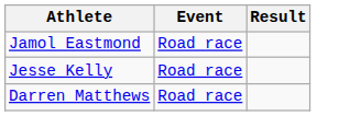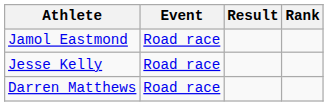+ column: Rank
